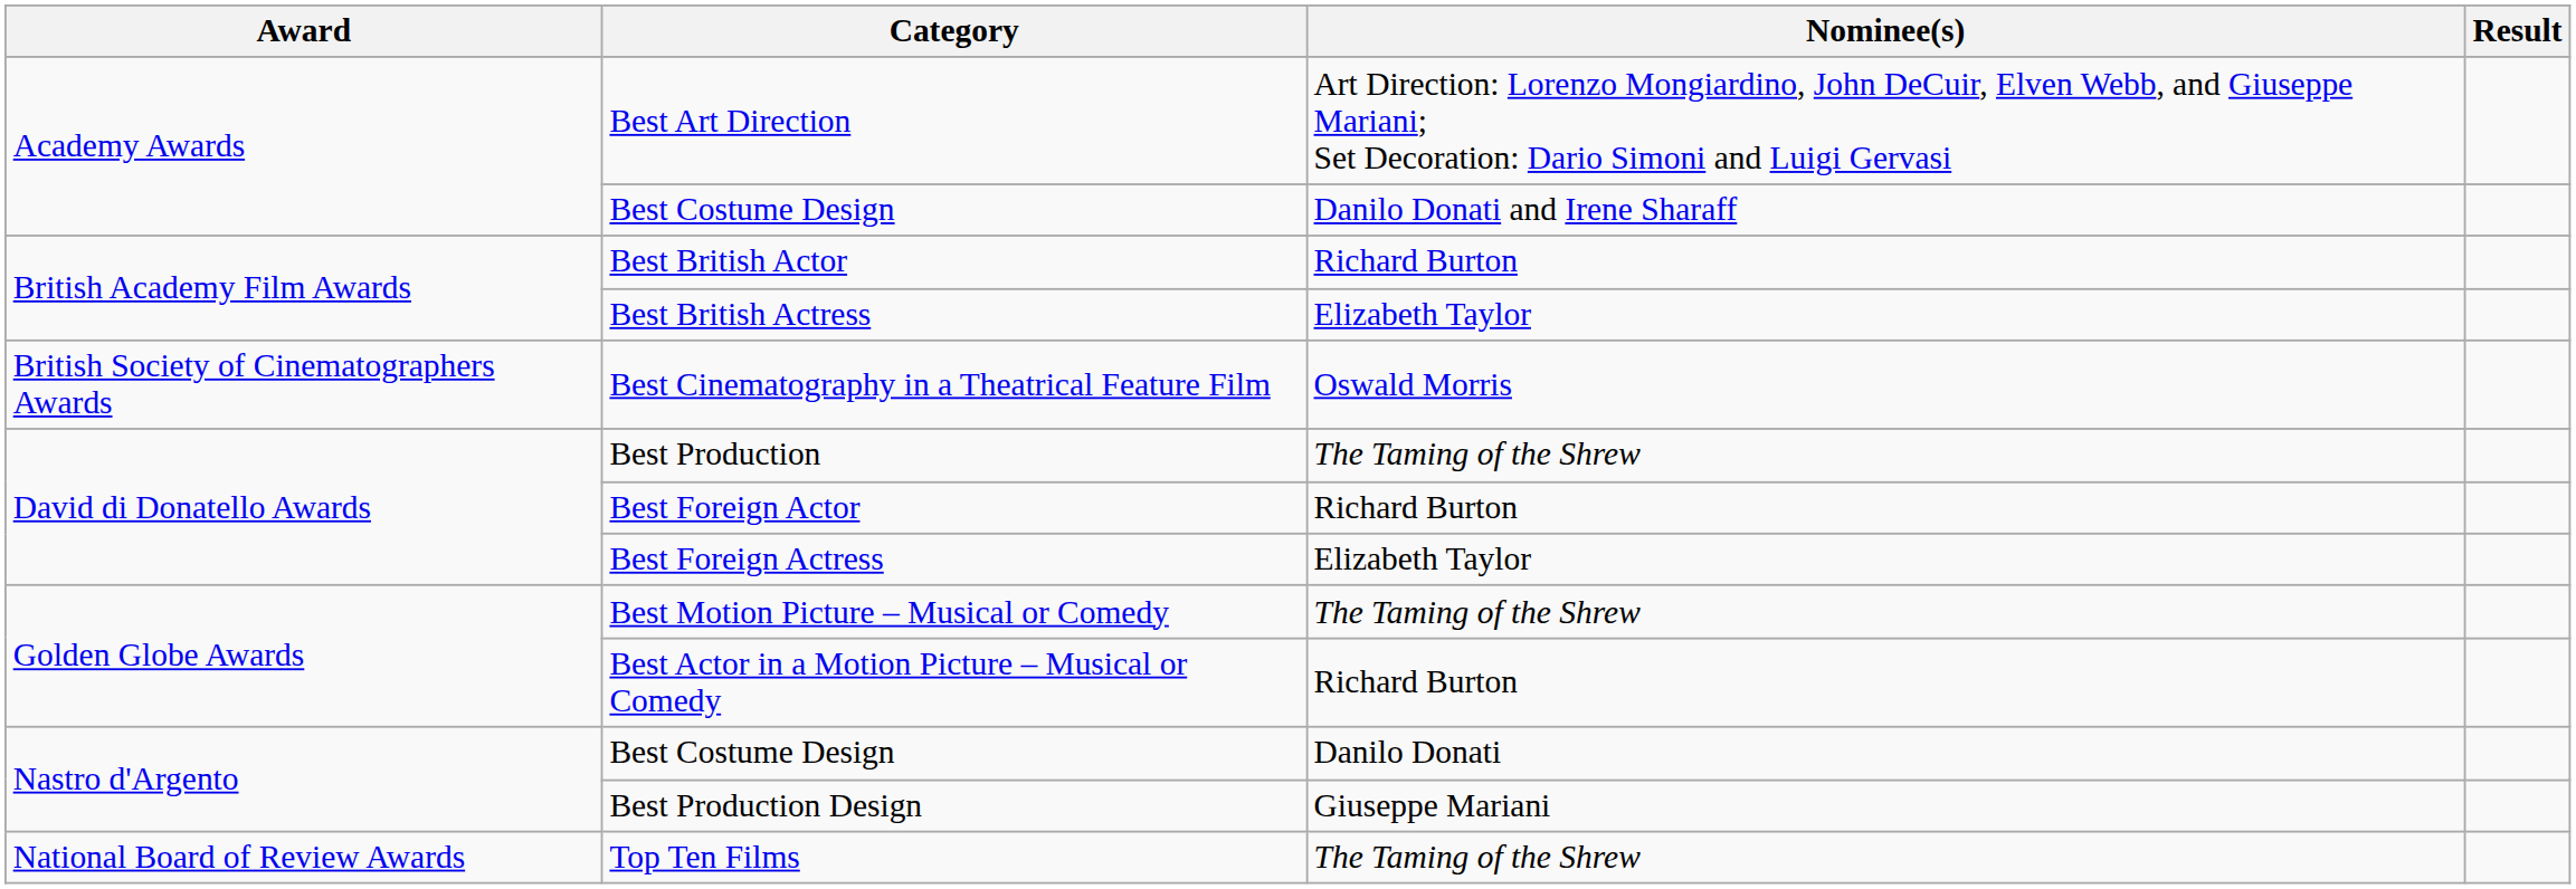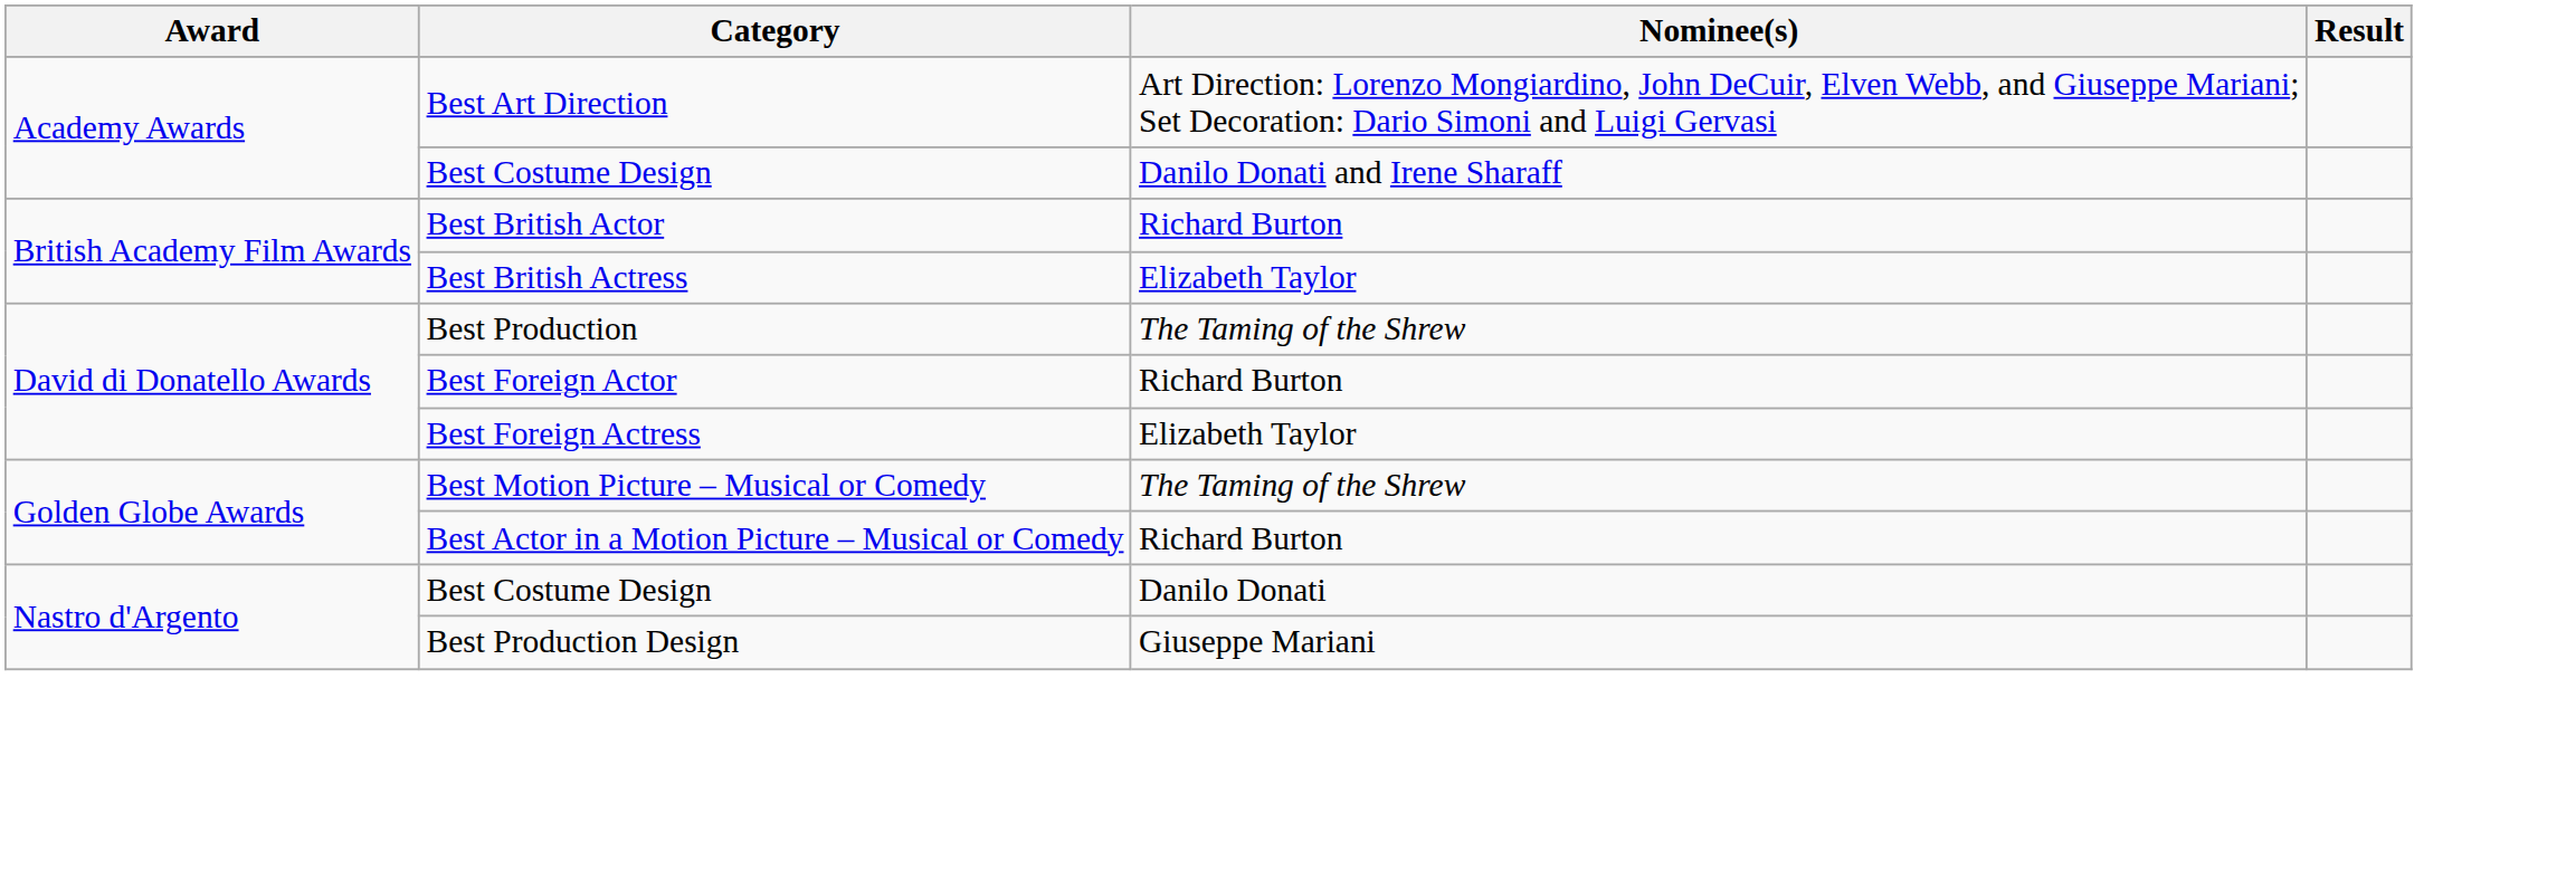- row: British Society of Cinematographers Awards | Best Cinematography in a Theatrical Feature Film | Oswald Morris
- row: National Board of Review Awards | Top Ten Films | The Taming of the Shrew
